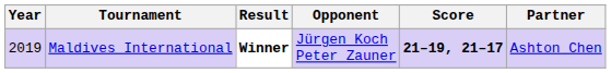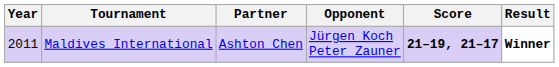columns swapped: Partner <-> Result
Maldives International | Year: 2019 -> 2011
